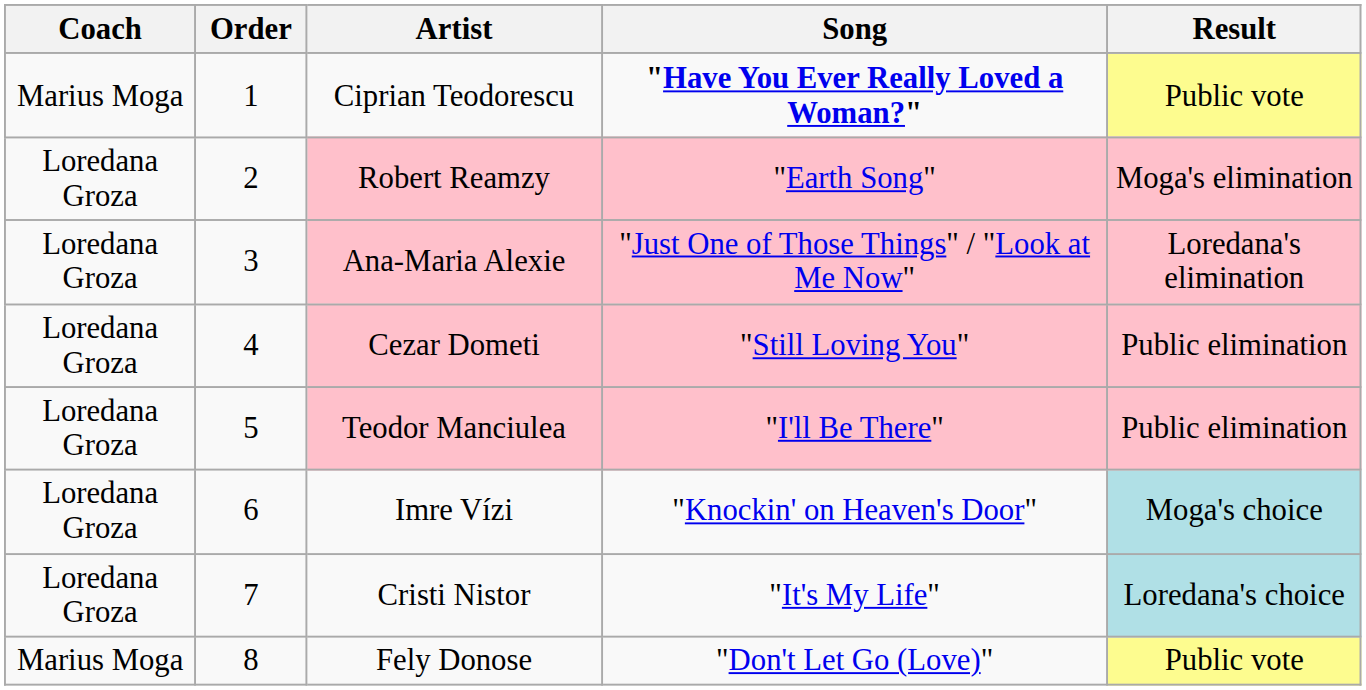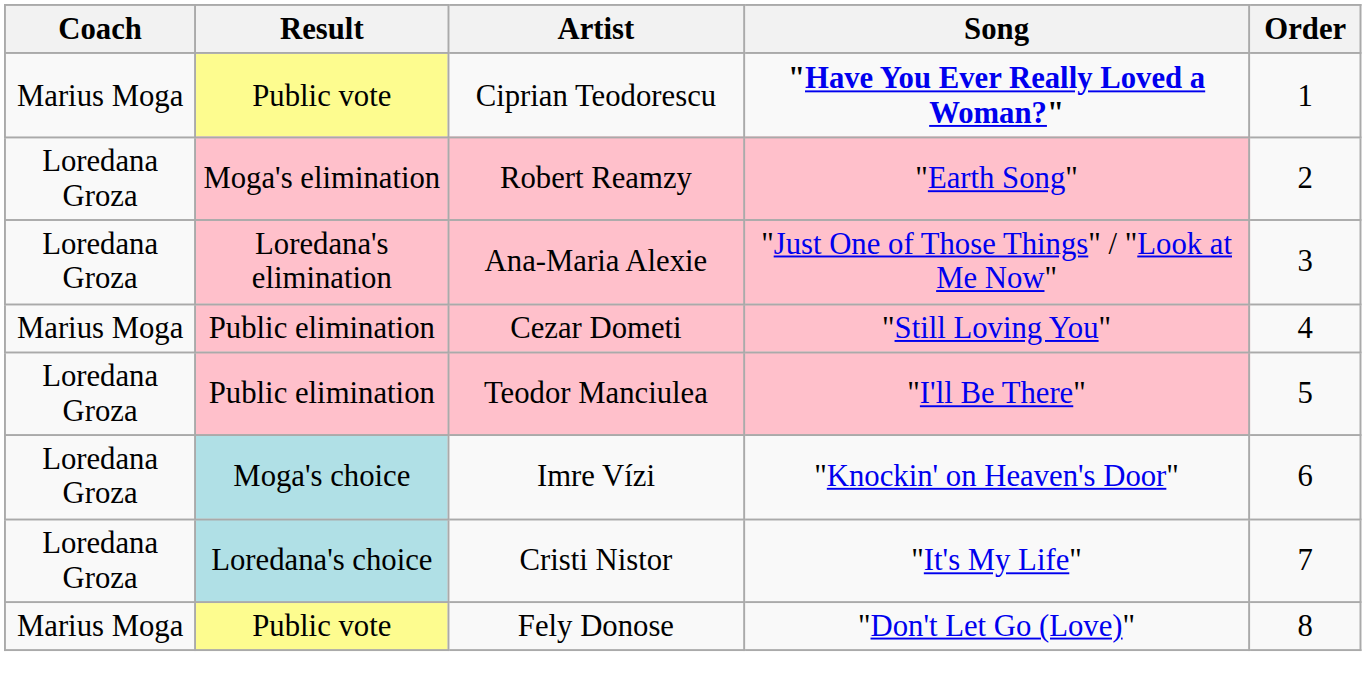columns swapped: Order <-> Result
Cezar Dometi | Coach: Loredana Groza -> Marius Moga
